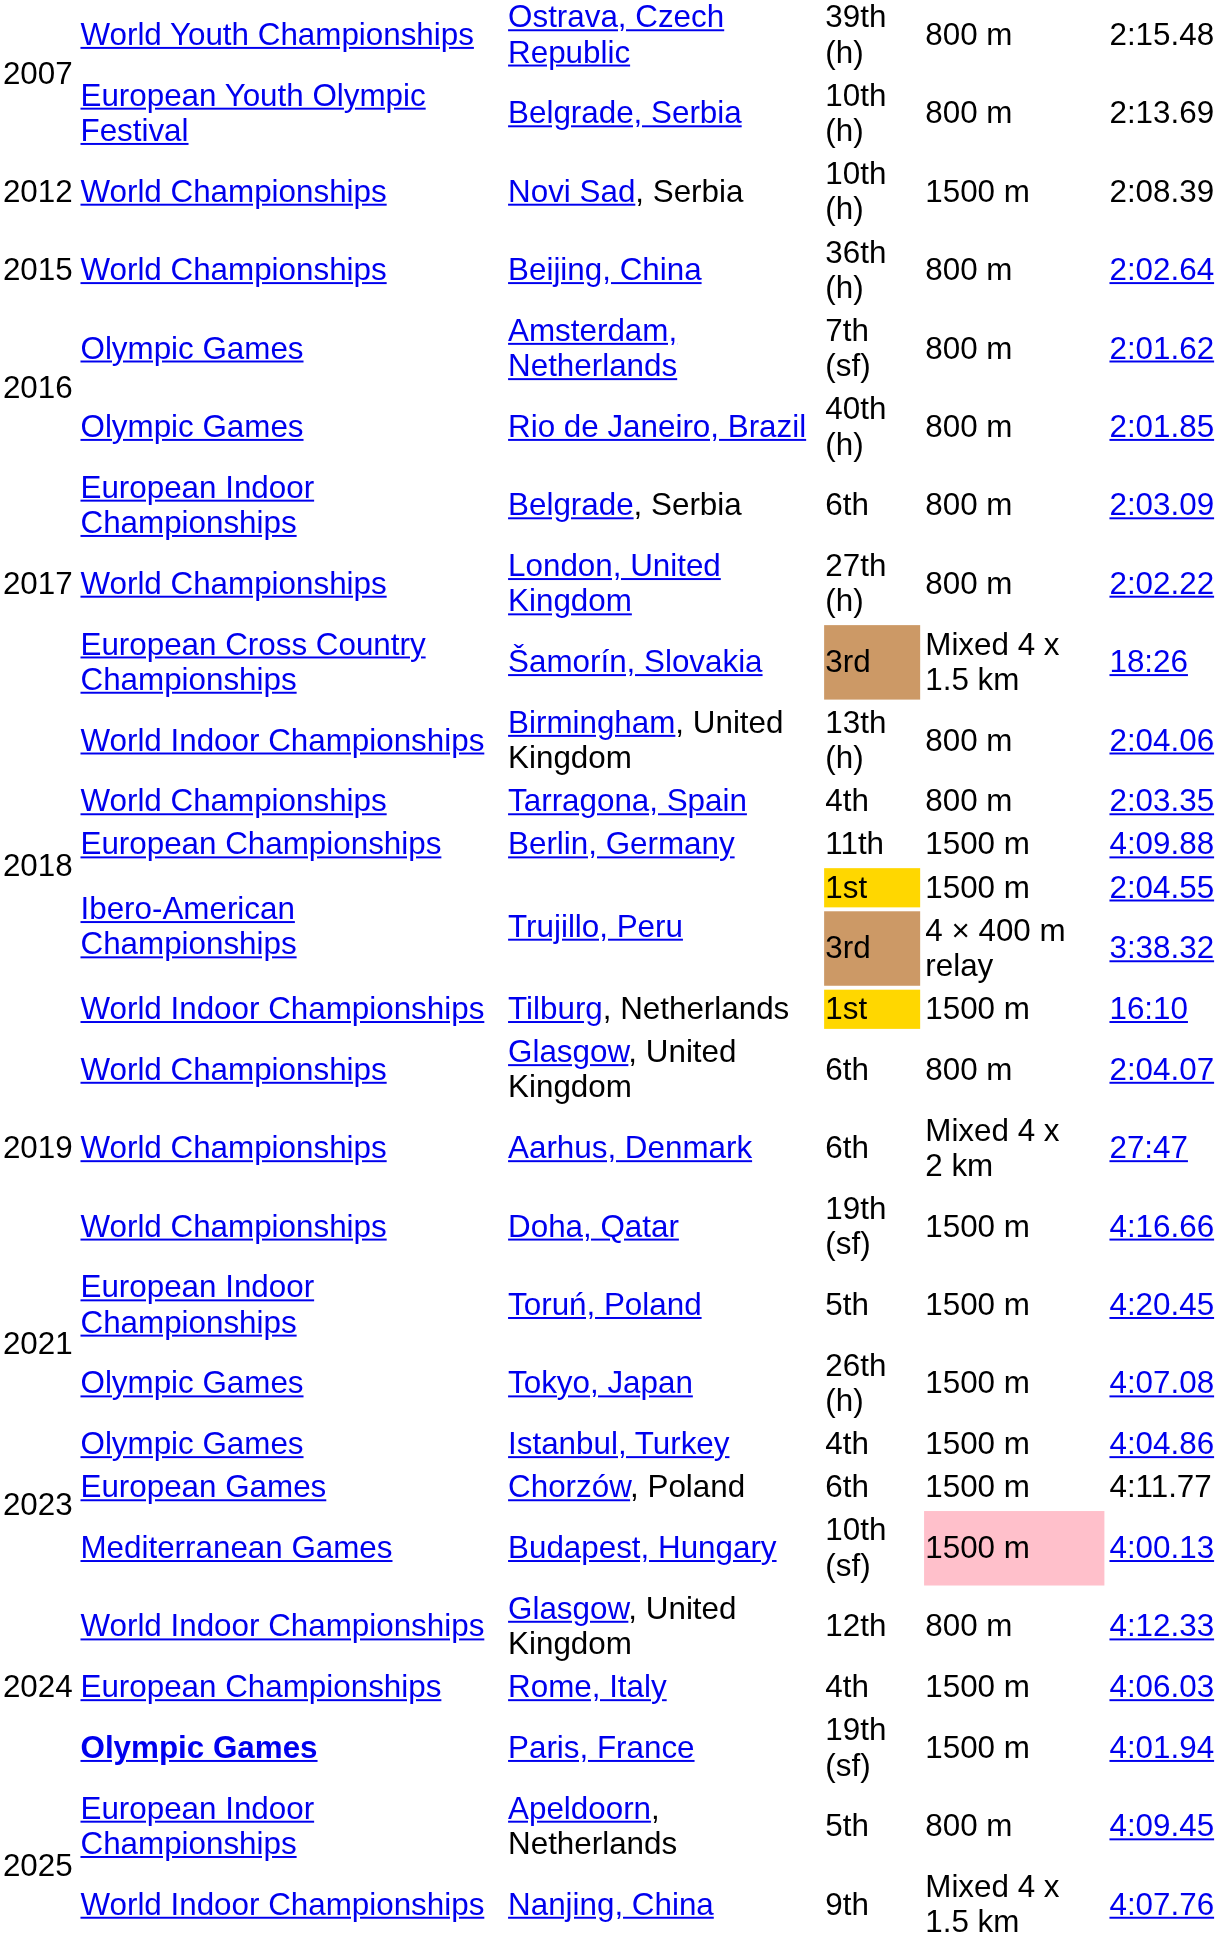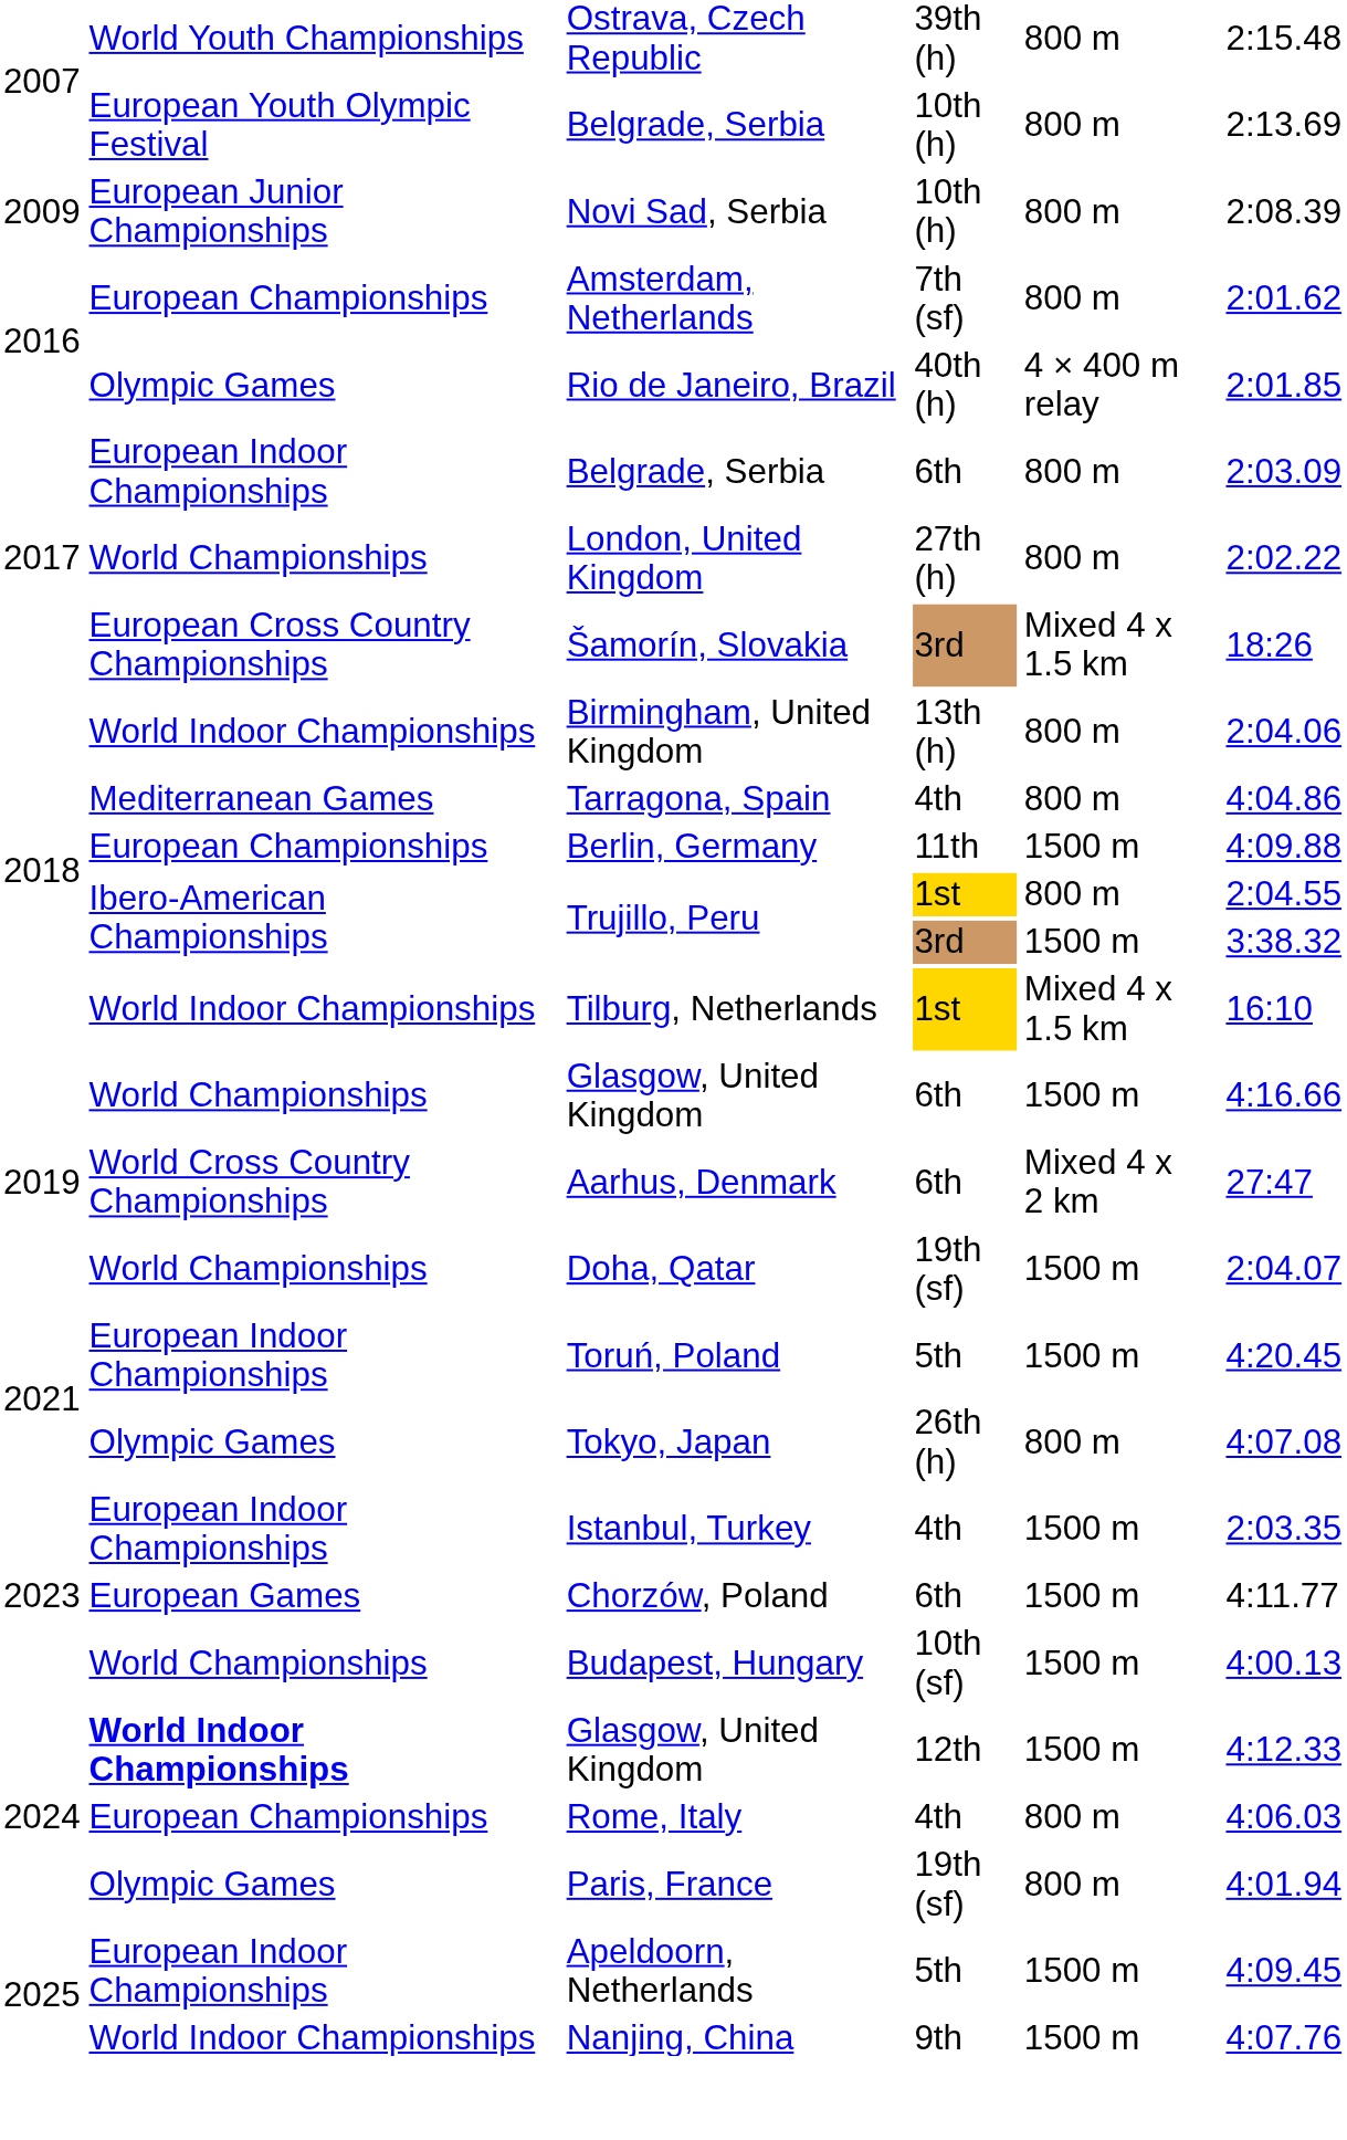Novi Sad, Serbia | column 1: 2012 -> 2009
Novi Sad, Serbia | column 2: World Championships -> European Junior Championships
Novi Sad, Serbia | column 5: 1500 m -> 800 m
- row: 2015 | World Championships | Beijing, China | 36th (h) | 800 m | 2:02.64
Amsterdam, Netherlands | column 2: Olympic Games -> European Championships
Rio de Janeiro, Brazil | column 5: 800 m -> 4 × 400 m relay
Tarragona, Spain | column 2: World Championships -> Mediterranean Games
Tarragona, Spain | column 6: 2:03.35 -> 4:04.86
Trujillo, Peru / 1st | column 5: 1500 m -> 800 m
Trujillo, Peru / 3rd | column 5: 4 × 400 m relay -> 1500 m
Tilburg, Netherlands | column 5: 1500 m -> Mixed 4 x 1.5 km
Glasgow, United Kingdom / 6th | column 5: 800 m -> 1500 m
Glasgow, United Kingdom / 6th | column 6: 2:04.07 -> 4:16.66
Aarhus, Denmark | column 2: World Championships -> World Cross Country Championships
Doha, Qatar | column 6: 4:16.66 -> 2:04.07
Tokyo, Japan | column 5: 1500 m -> 800 m
Istanbul, Turkey | column 2: Olympic Games -> European Indoor Championships
Istanbul, Turkey | column 6: 4:04.86 -> 2:03.35
Budapest, Hungary | column 2: Mediterranean Games -> World Championships
Budapest, Hungary | column 5: pink background -> no background
Glasgow, United Kingdom / 12th | column 2: normal -> bold
Glasgow, United Kingdom / 12th | column 5: 800 m -> 1500 m
Rome, Italy | column 5: 1500 m -> 800 m
Paris, France | column 2: bold -> normal
Paris, France | column 5: 1500 m -> 800 m
Apeldoorn, Netherlands | column 5: 800 m -> 1500 m
Nanjing, China | column 5: Mixed 4 x 1.5 km -> 1500 m
